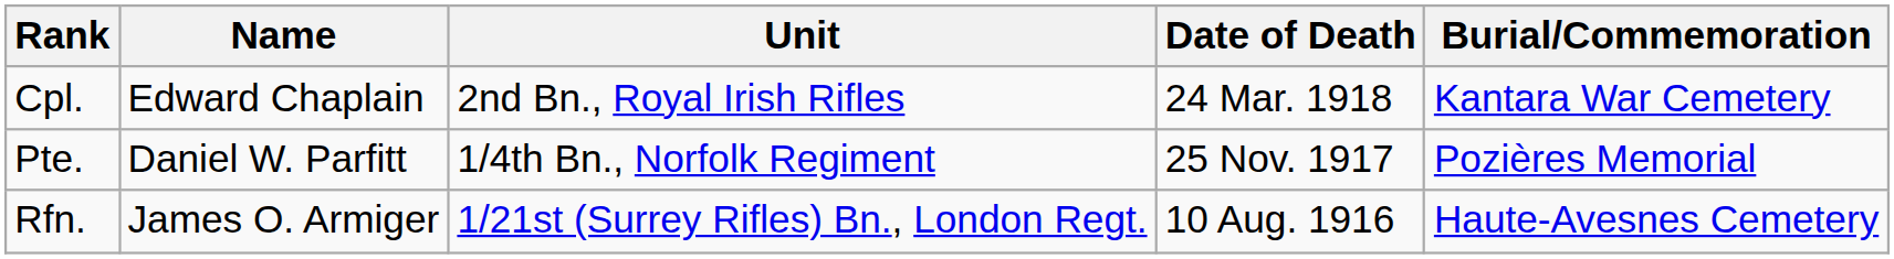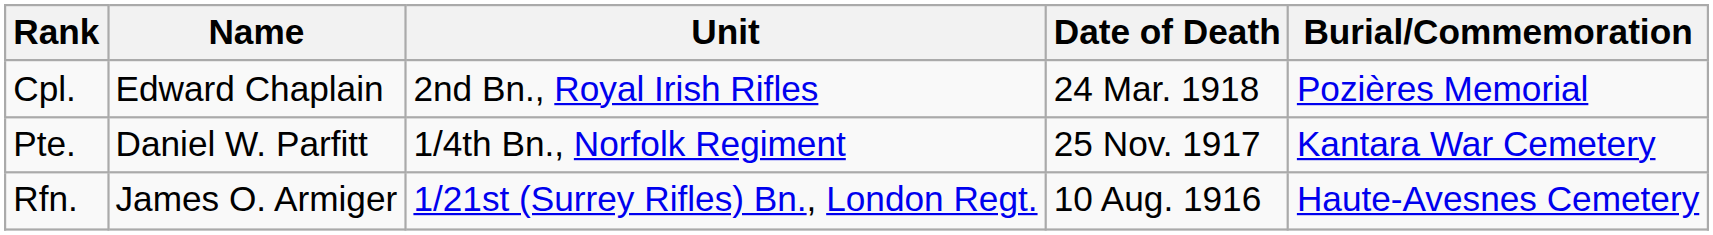Cpl. | Burial/Commemoration: Kantara War Cemetery -> Pozières Memorial
Pte. | Burial/Commemoration: Pozières Memorial -> Kantara War Cemetery
